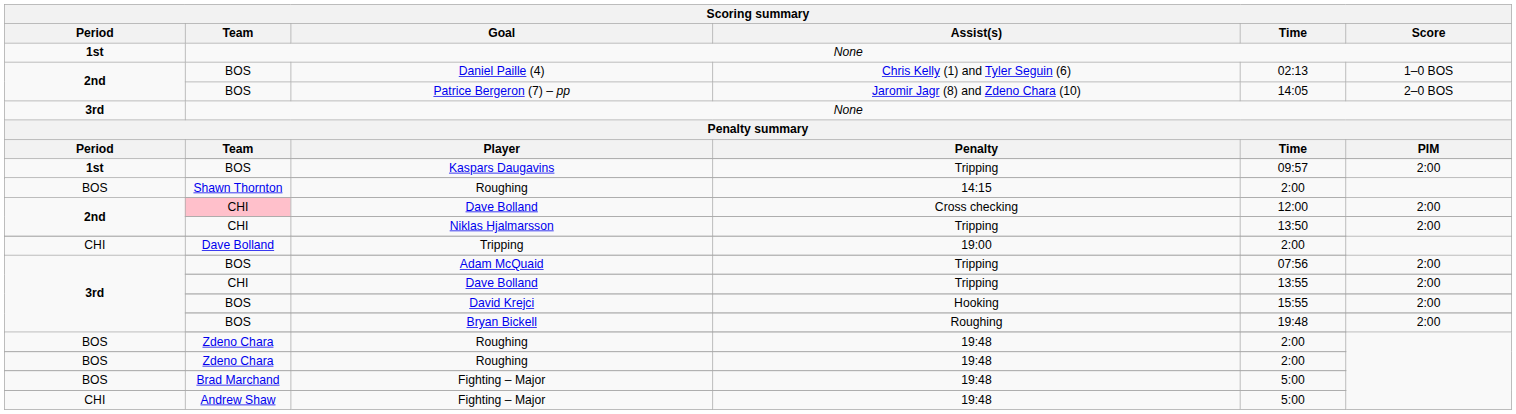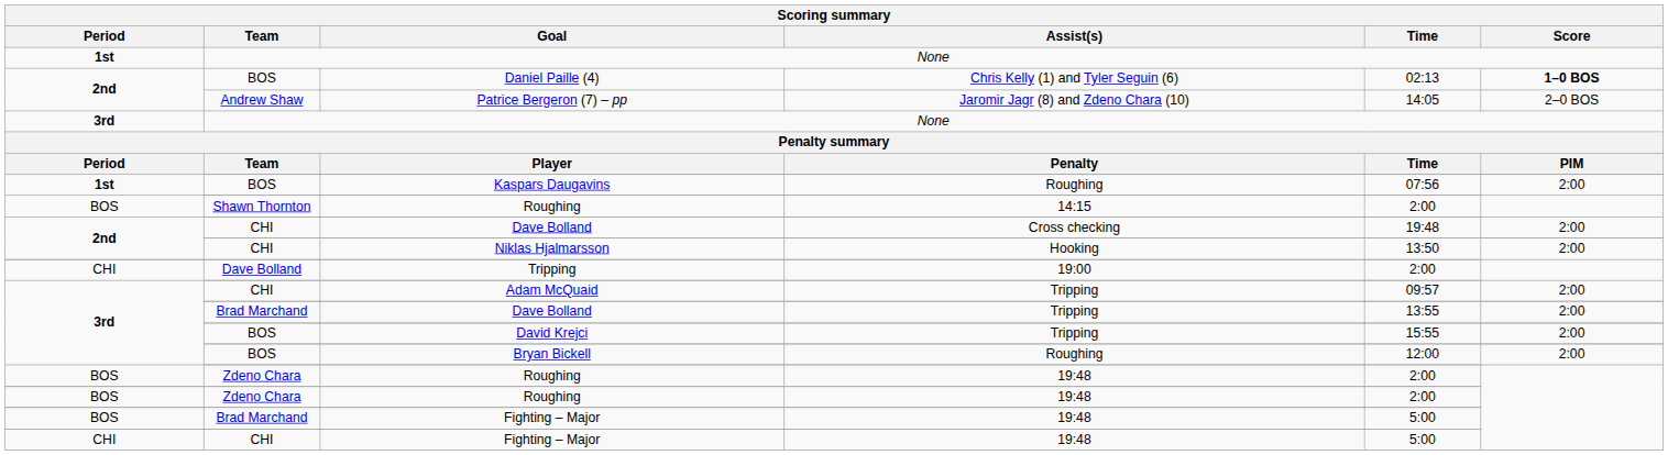Daniel Paille (4) | Score: normal -> bold
Patrice Bergeron (7) – pp | Team: BOS -> Andrew Shaw
Kaspars Daugavins | Assist(s): Tripping -> Roughing
Kaspars Daugavins | Time: 09:57 -> 07:56
2nd / Dave Bolland | Team: pink background -> no background
2nd / Dave Bolland | Time: 12:00 -> 19:48
Niklas Hjalmarsson | Assist(s): Tripping -> Hooking
Adam McQuaid | Team: BOS -> CHI
Adam McQuaid | Time: 07:56 -> 09:57
3rd / Dave Bolland | Team: CHI -> Brad Marchand
David Krejci | Assist(s): Hooking -> Tripping
Bryan Bickell | Time: 19:48 -> 12:00
CHI / Fighting – Major | Team: Andrew Shaw -> CHI
